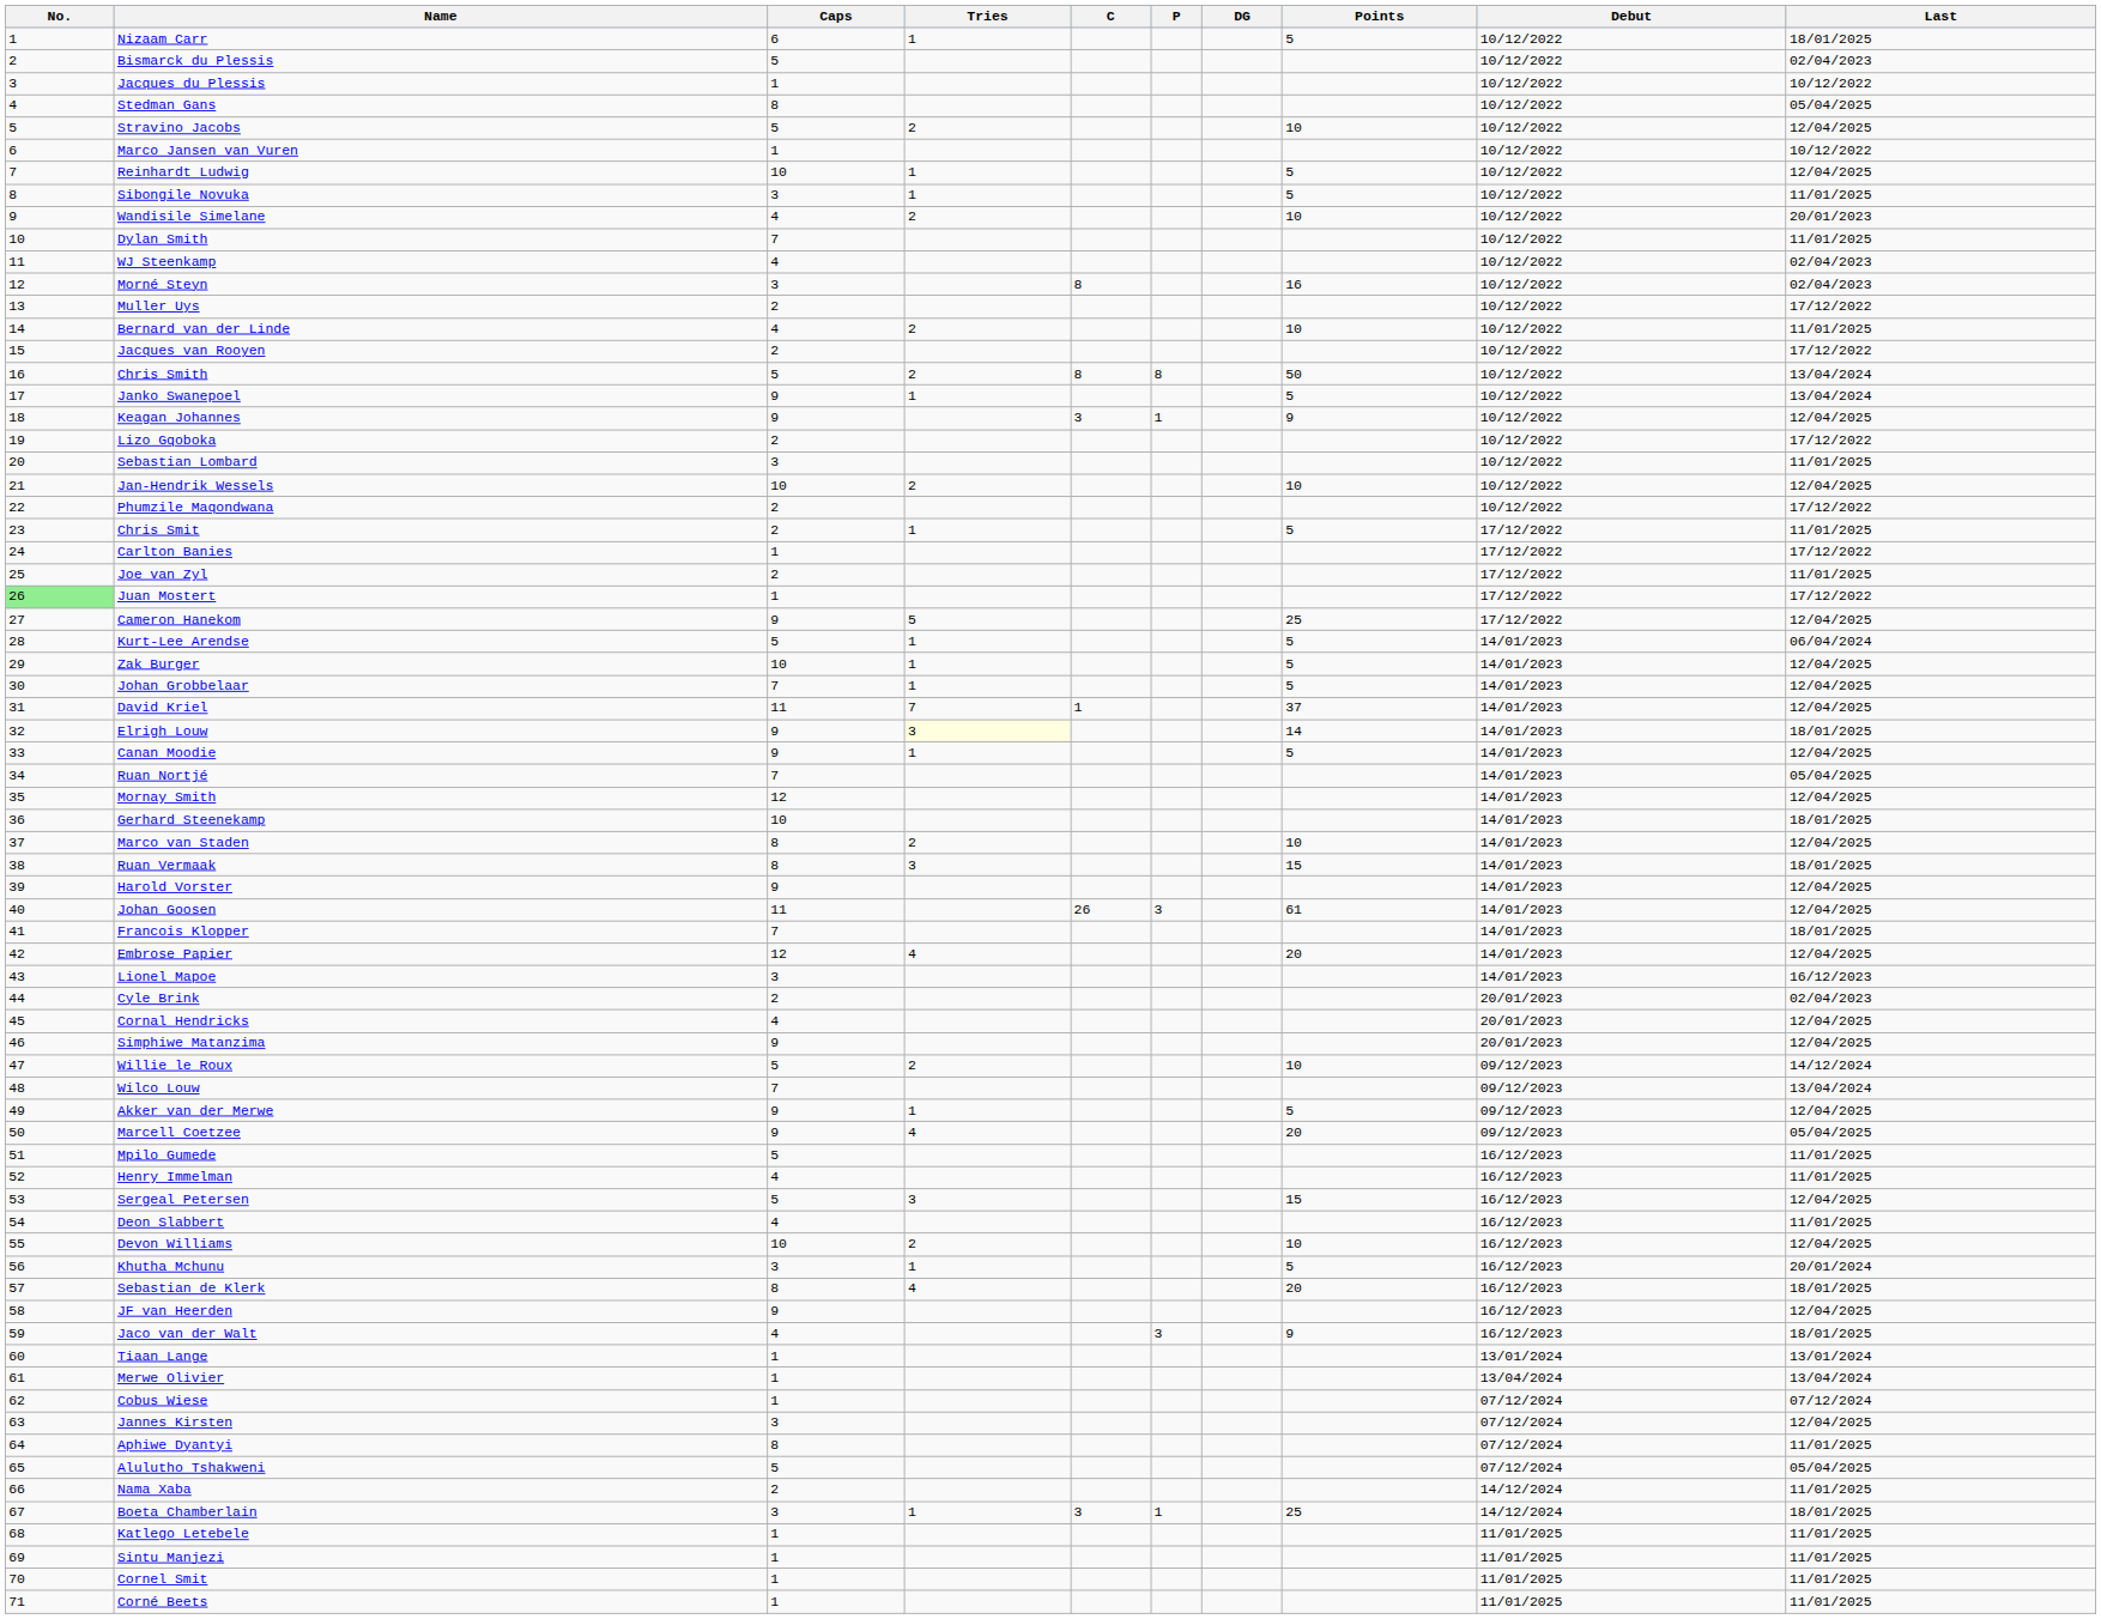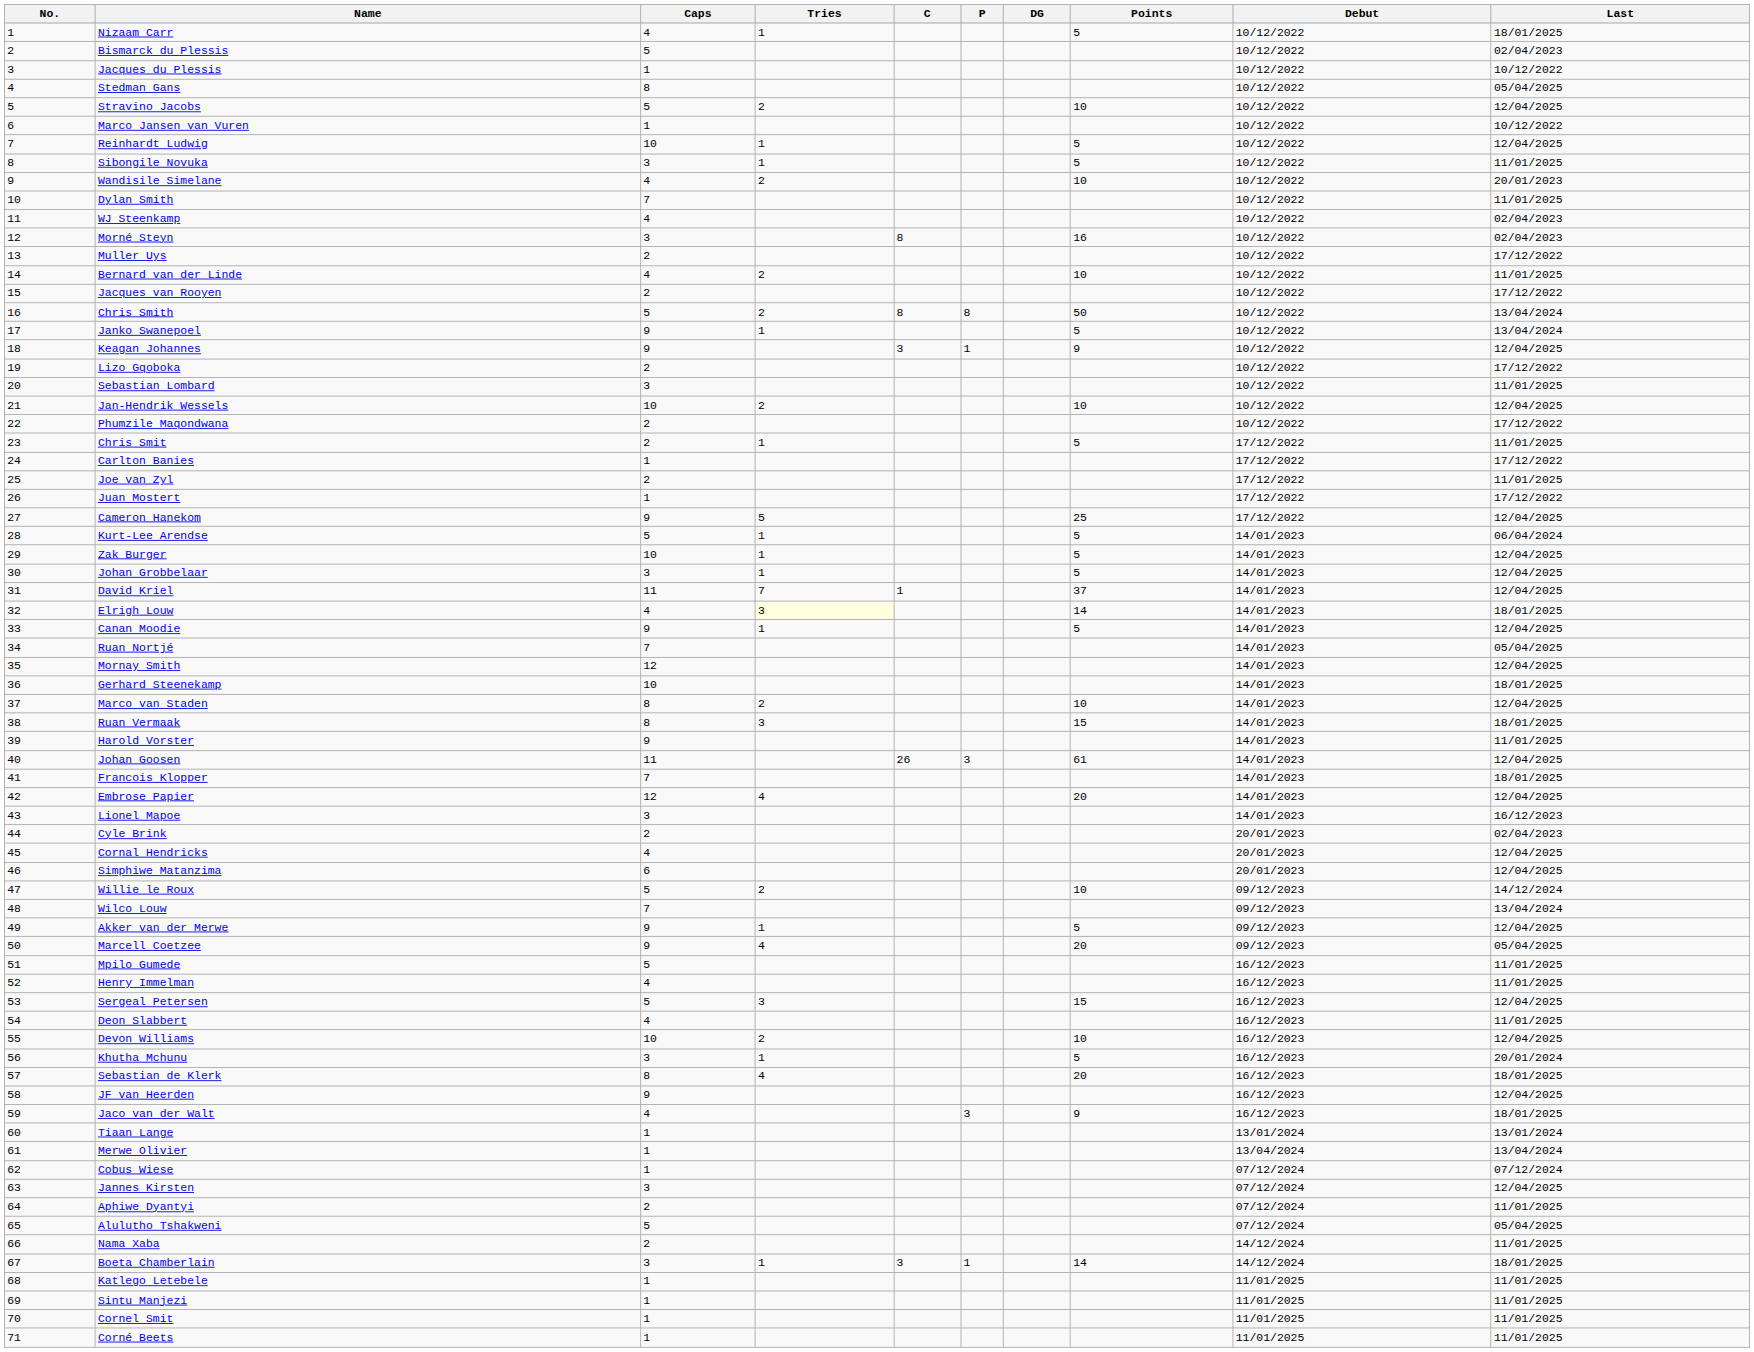Nizaam Carr | Caps: 6 -> 4
Juan Mostert | No.: lightgreen background -> no background
Johan Grobbelaar | Caps: 7 -> 3
Elrigh Louw | Caps: 9 -> 4
Harold Vorster | Last: 12/04/2025 -> 11/01/2025
Simphiwe Matanzima | Caps: 9 -> 6
Aphiwe Dyantyi | Caps: 8 -> 2
Boeta Chamberlain | Points: 25 -> 14
